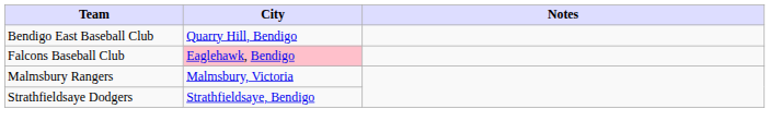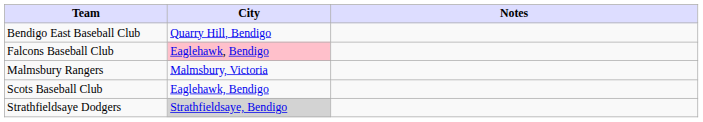+ row: Scots Baseball Club | Eaglehawk, Bendigo
Strathfieldsaye Dodgers | City: no background -> lightgrey background
